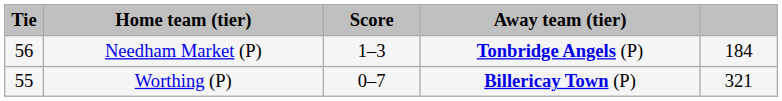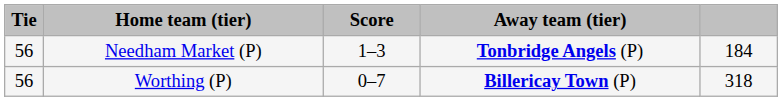Worthing (P) | Tie: 55 -> 56
Worthing (P) | column 5: 321 -> 318
